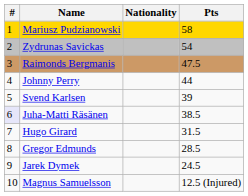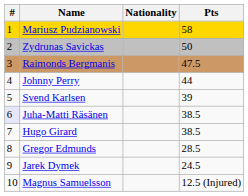Zydrunas Savickas | Pts: 54 -> 50
Hugo Girard | Pts: 31.5 -> 38.5
